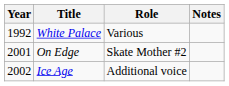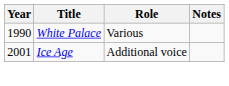White Palace | Year: 1992 -> 1990
- row: 2001 | On Edge | Skate Mother #2
Ice Age | Year: 2002 -> 2001
